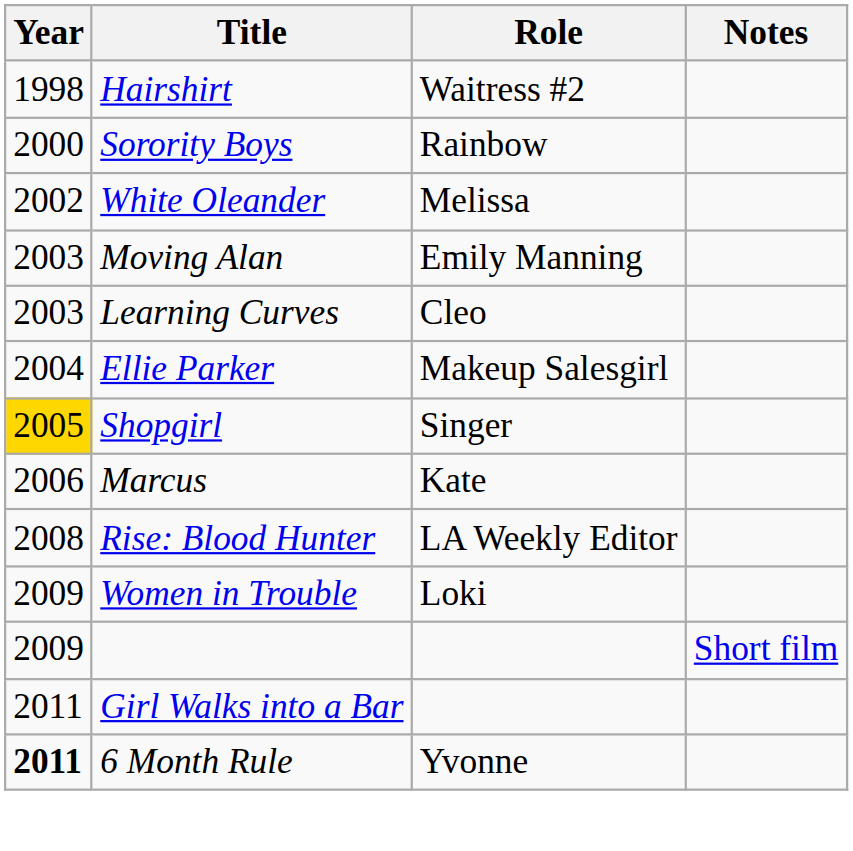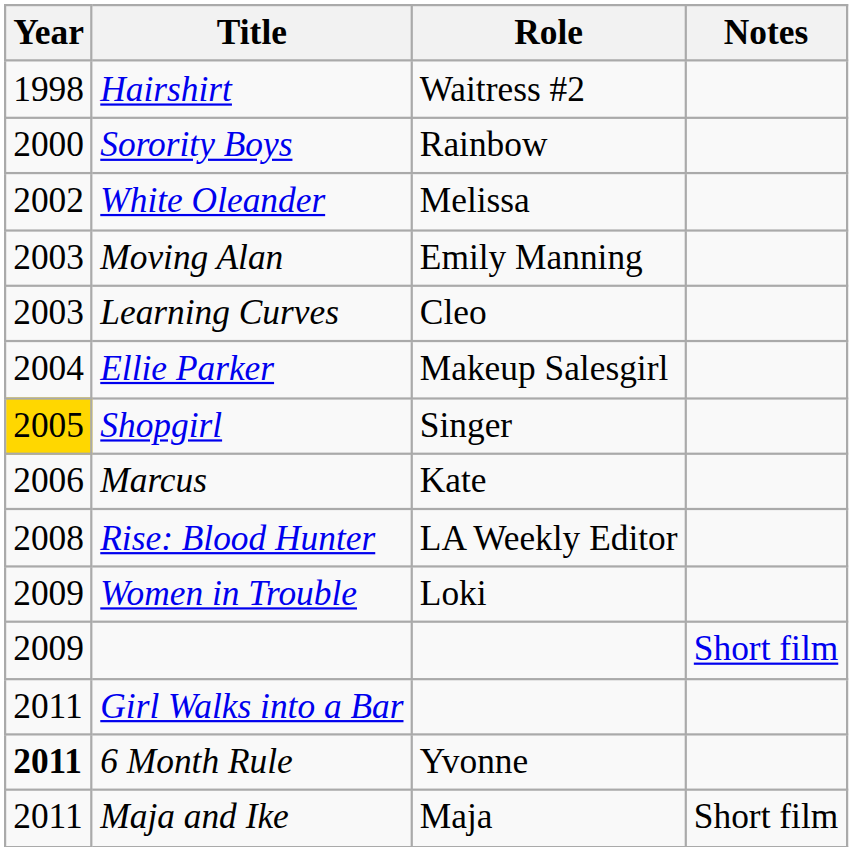+ row: 2011 | Maja and Ike | Maja | Short film
